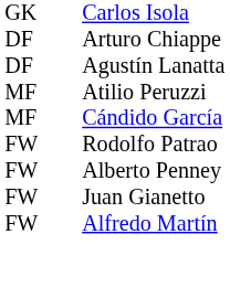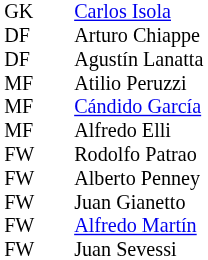+ row: MF | Alfredo Elli
+ row: FW | Juan Sevessi
